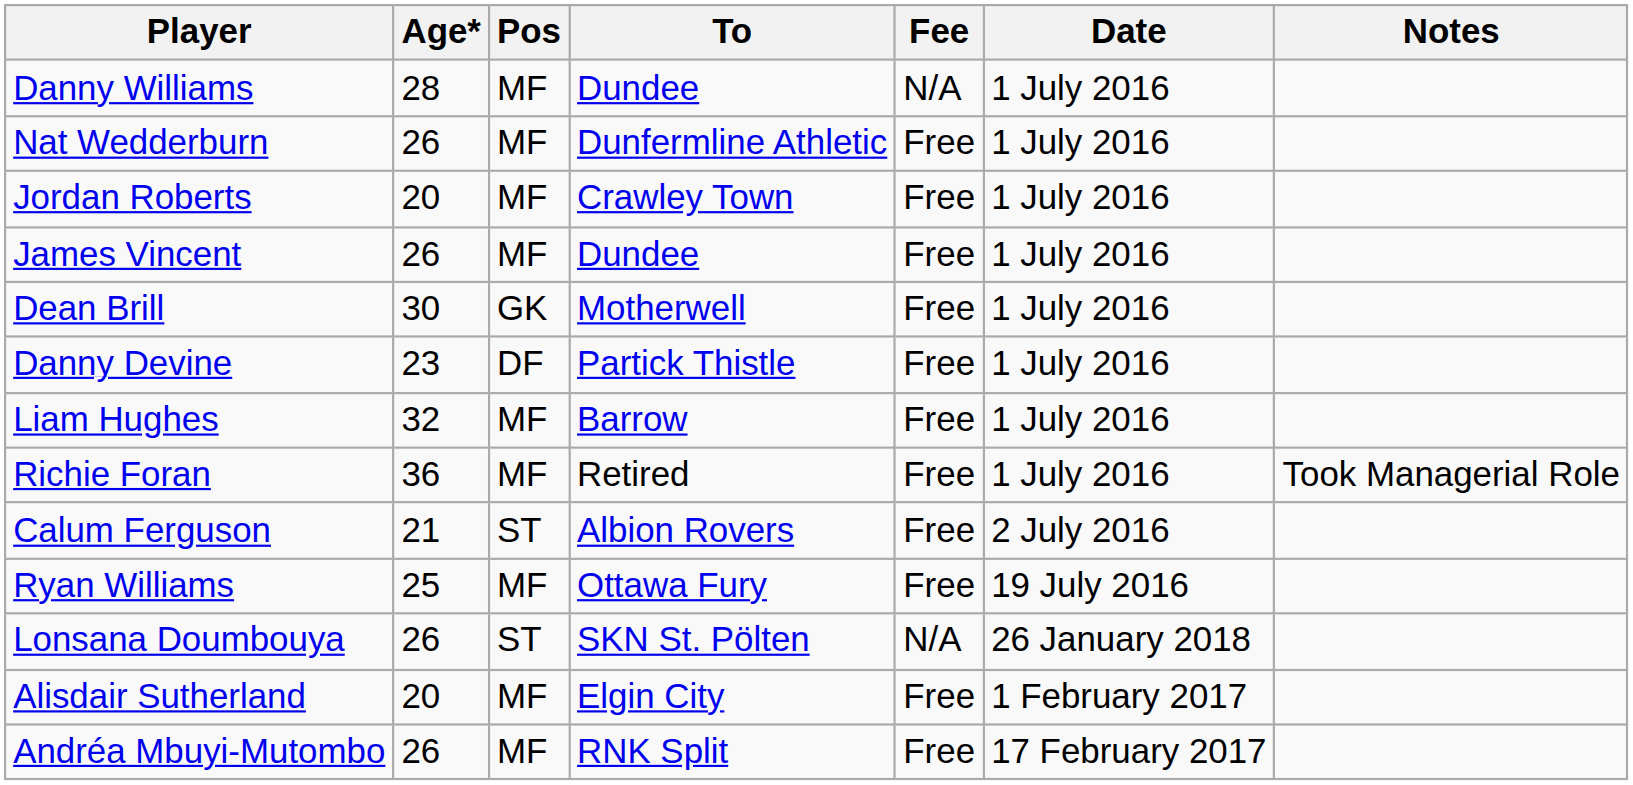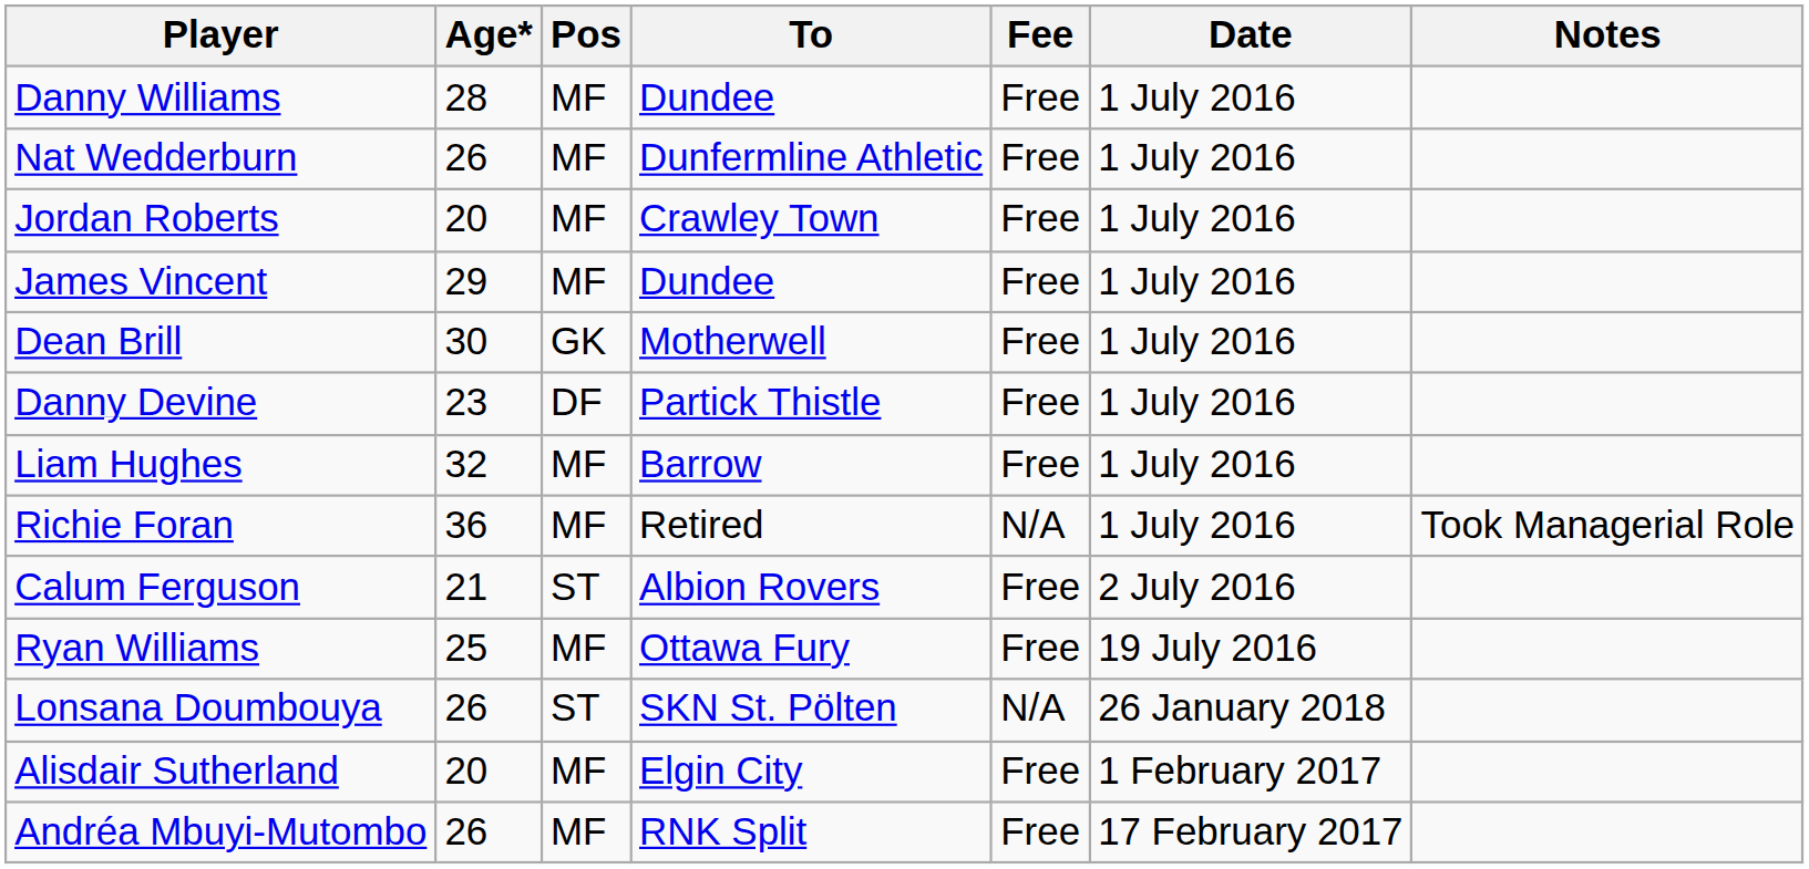Danny Williams | Fee: N/A -> Free
James Vincent | Age*: 26 -> 29
Richie Foran | Fee: Free -> N/A
